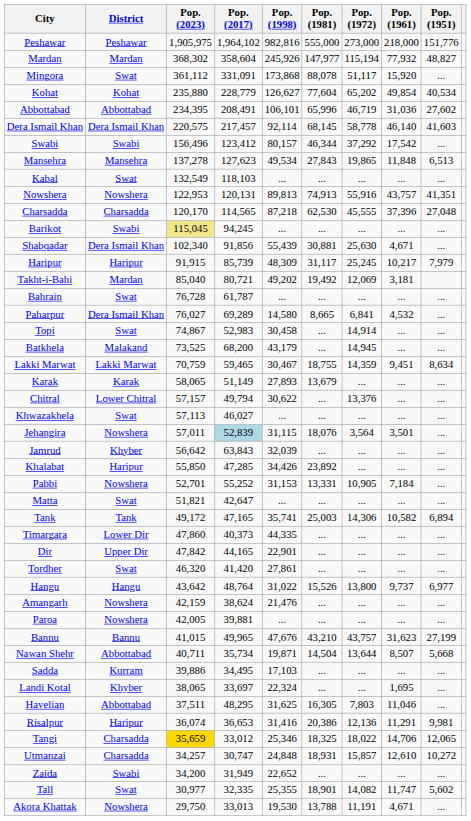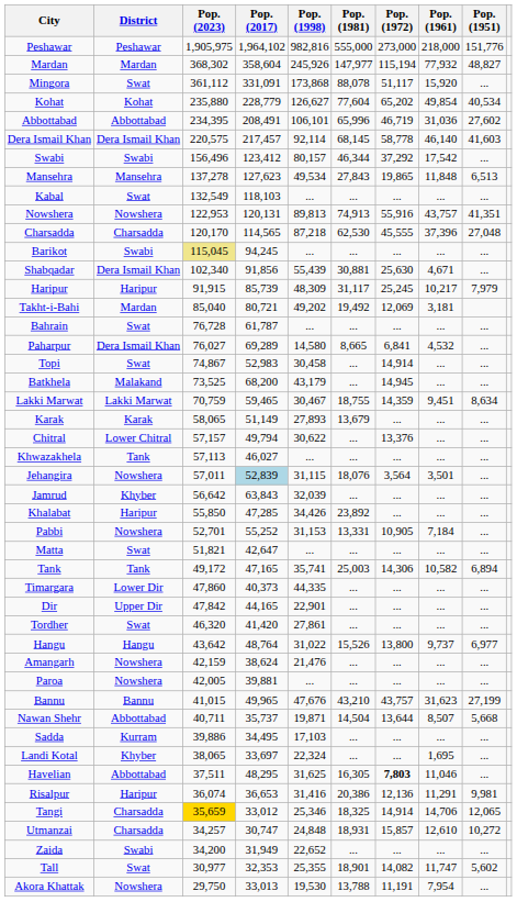Khwazakhela | District: Swat -> Tank
Nawan Shehr | Pop. (2017): 35,734 -> 35,737
Havelian | Pop. (1972): normal -> bold
Tangi | Pop. (1972): 18,022 -> 14,914
Tall | Pop. (2017): 32,335 -> 32,353
Akora Khattak | Pop. (1961): 4,671 -> 7,954
